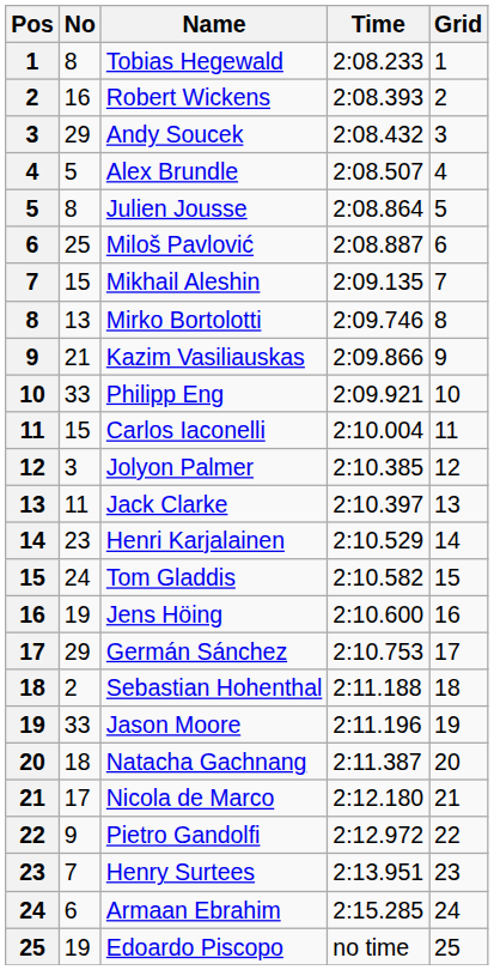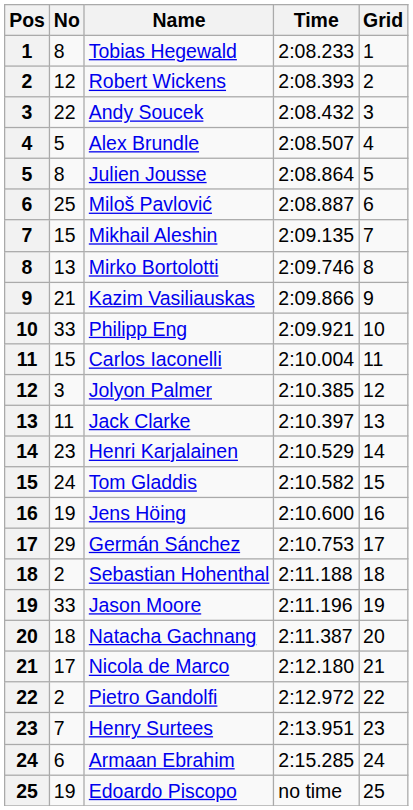Robert Wickens | No: 16 -> 12
Andy Soucek | No: 29 -> 22
Pietro Gandolfi | No: 9 -> 2
